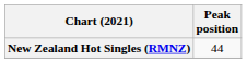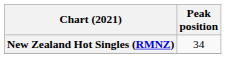New Zealand Hot Singles (RMNZ) | Peak position: 44 -> 34
